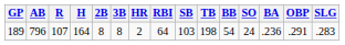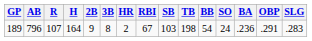189 | 2B: 8 -> 9
189 | RBI: 64 -> 67
